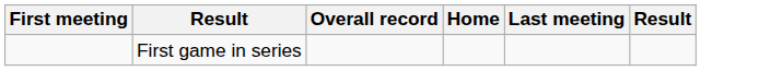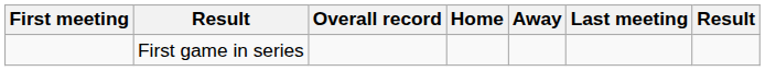+ column: Away
